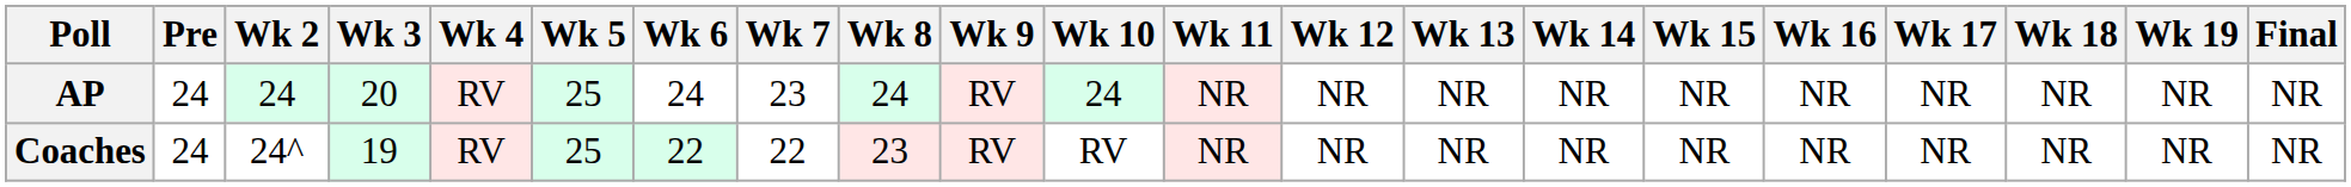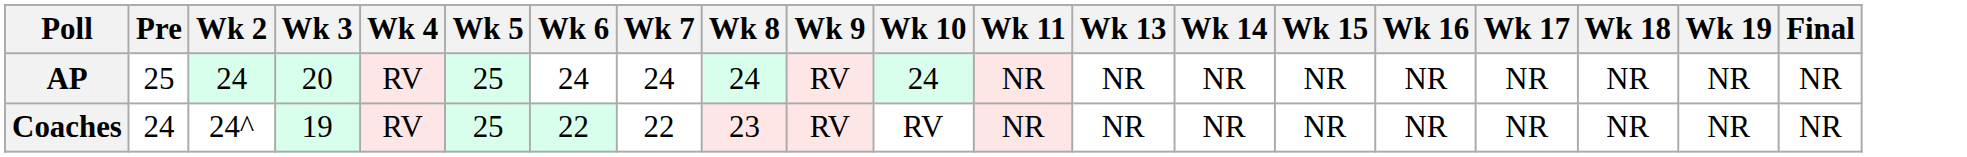- column: Wk 12 | NR | NR
AP | Pre: 24 -> 25
AP | Wk 7: 23 -> 24
